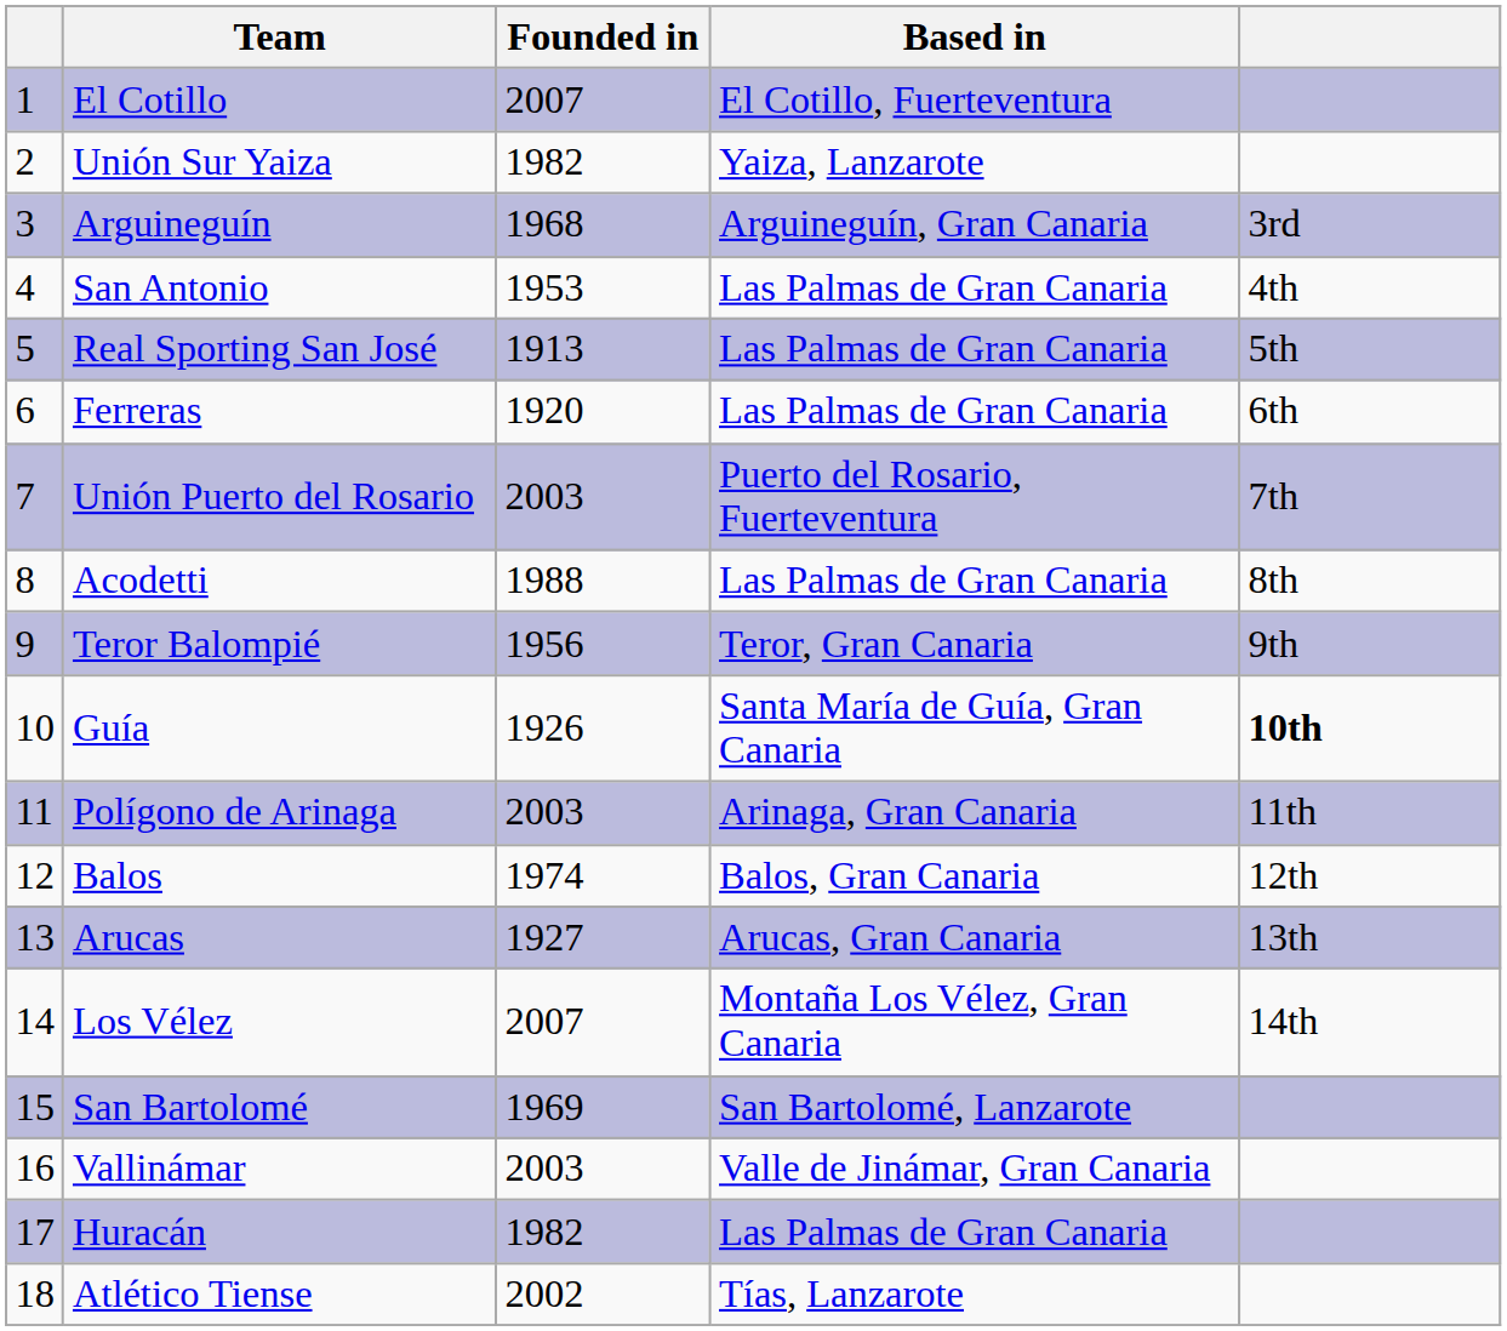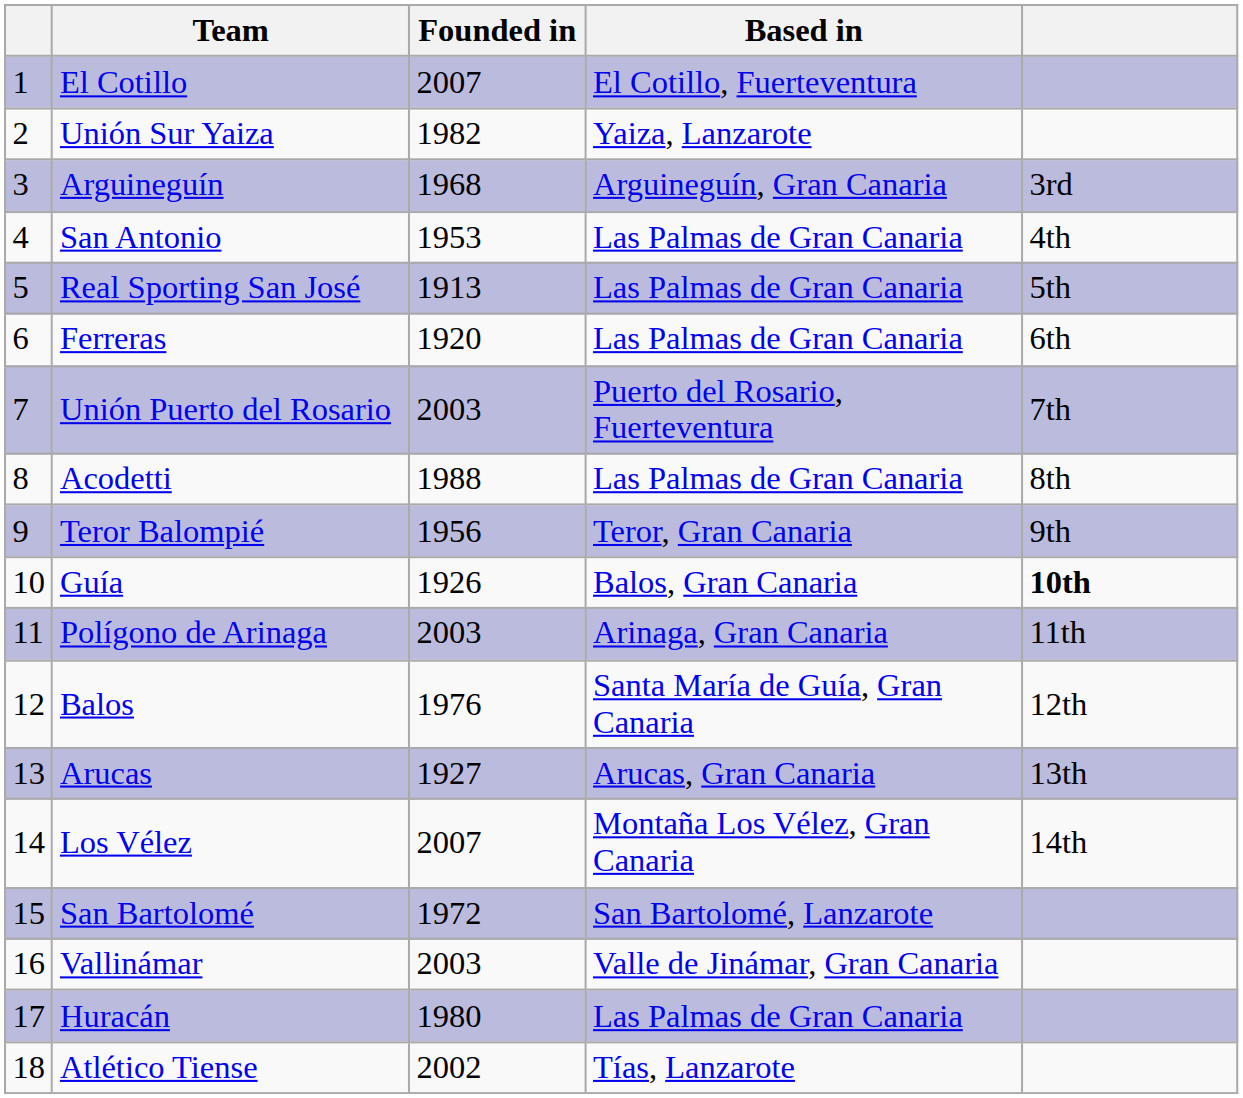Guía | Based in: Santa María de Guía, Gran Canaria -> Balos, Gran Canaria
Balos | Founded in: 1974 -> 1976
Balos | Based in: Balos, Gran Canaria -> Santa María de Guía, Gran Canaria
San Bartolomé | Founded in: 1969 -> 1972
Huracán | Founded in: 1982 -> 1980
